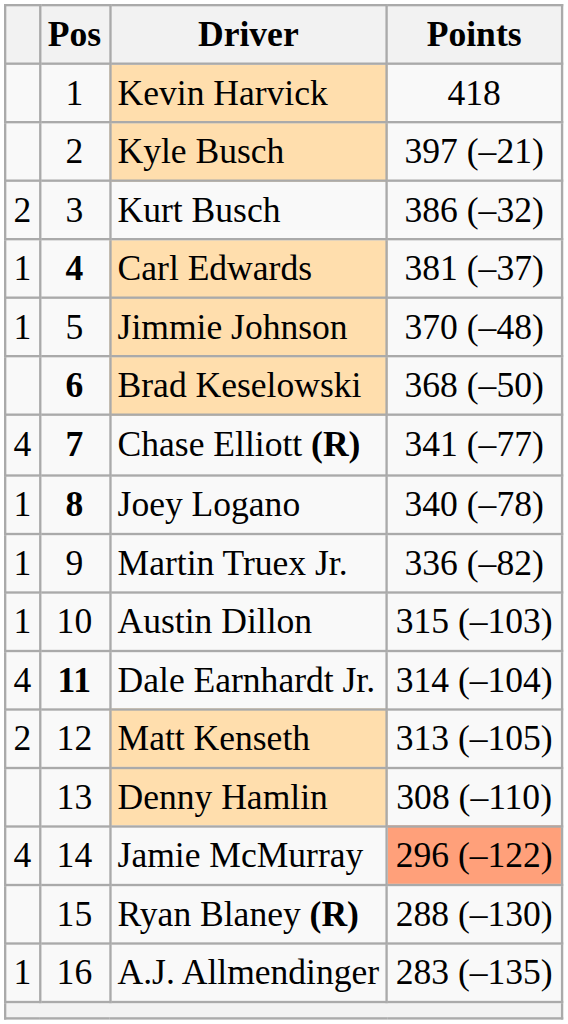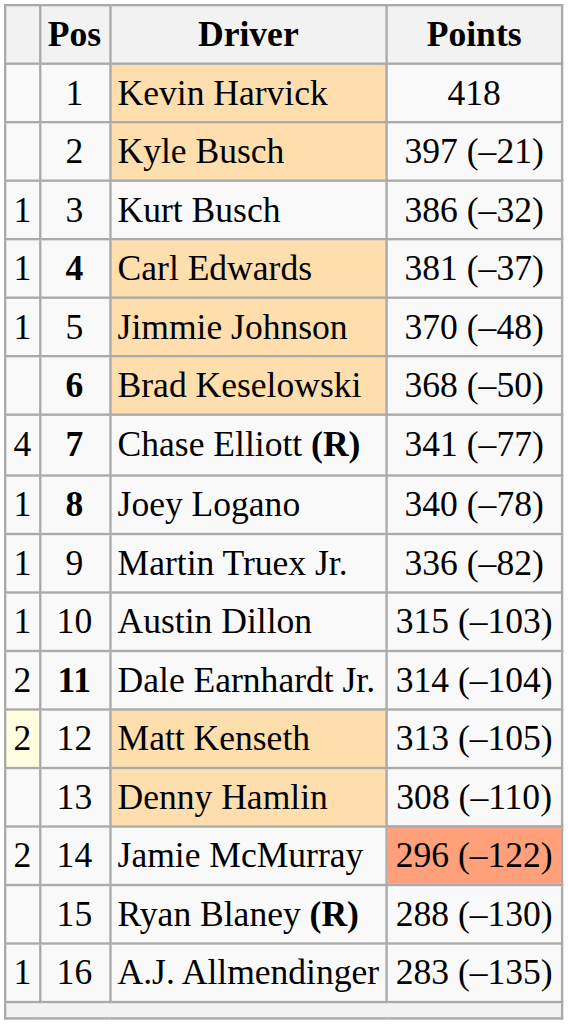Kurt Busch | column 1: 2 -> 1
Dale Earnhardt Jr. | column 1: 4 -> 2
Matt Kenseth | column 1: no background -> lightyellow background
Jamie McMurray | column 1: 4 -> 2
